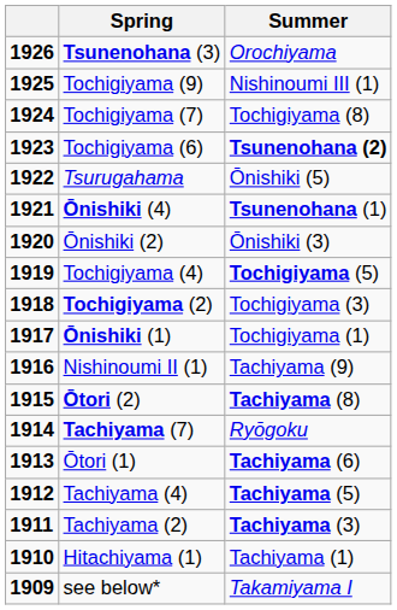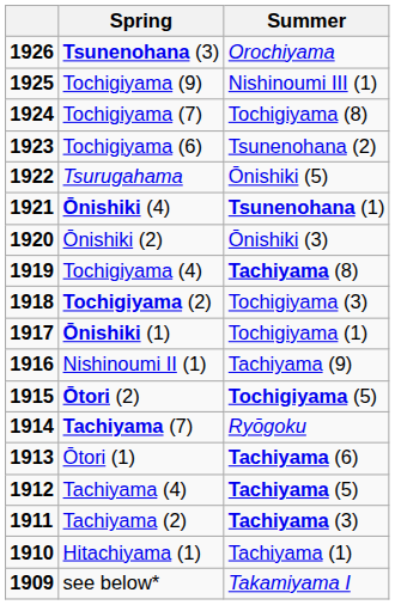Tochigiyama (6) | Summer: bold -> normal
Tochigiyama (4) | Summer: Tochigiyama (5) -> Tachiyama (8)
Ōtori (2) | Summer: Tachiyama (8) -> Tochigiyama (5)
